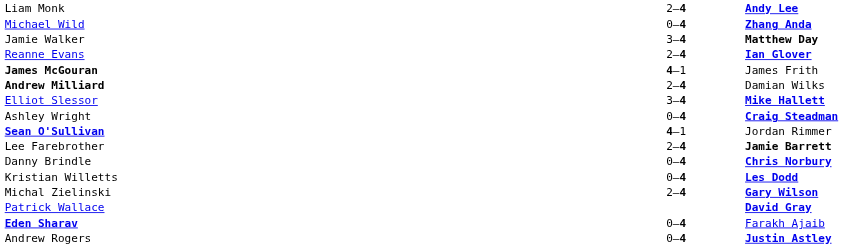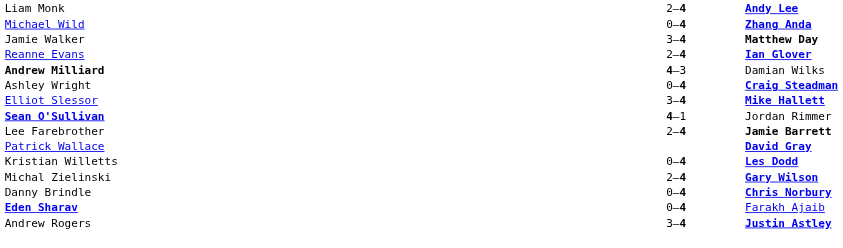- row: James McGouran | 4–1 | James Frith
Andrew Milliard | column 2: 2–4 -> 4–3
rows swapped: Ashley Wright <-> Elliot Slessor
rows swapped: Patrick Wallace <-> Danny Brindle
Andrew Rogers | column 2: 0–4 -> 3–4
